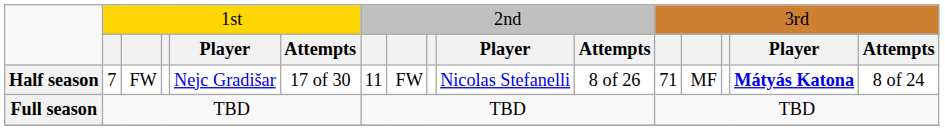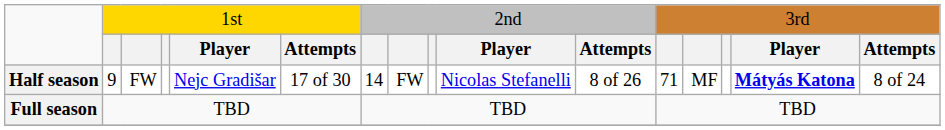Half season | column 2: 7 -> 9
Half season | column 7: 11 -> 14
